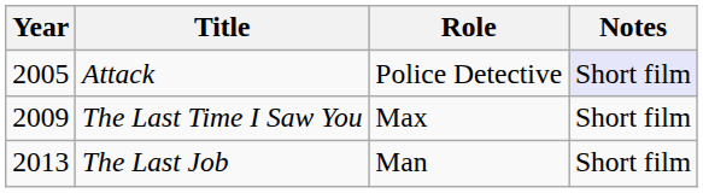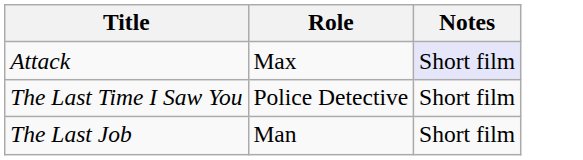- column: Year | 2005 | 2009 | 2013
Attack | Role: Police Detective -> Max
The Last Time I Saw You | Role: Max -> Police Detective
